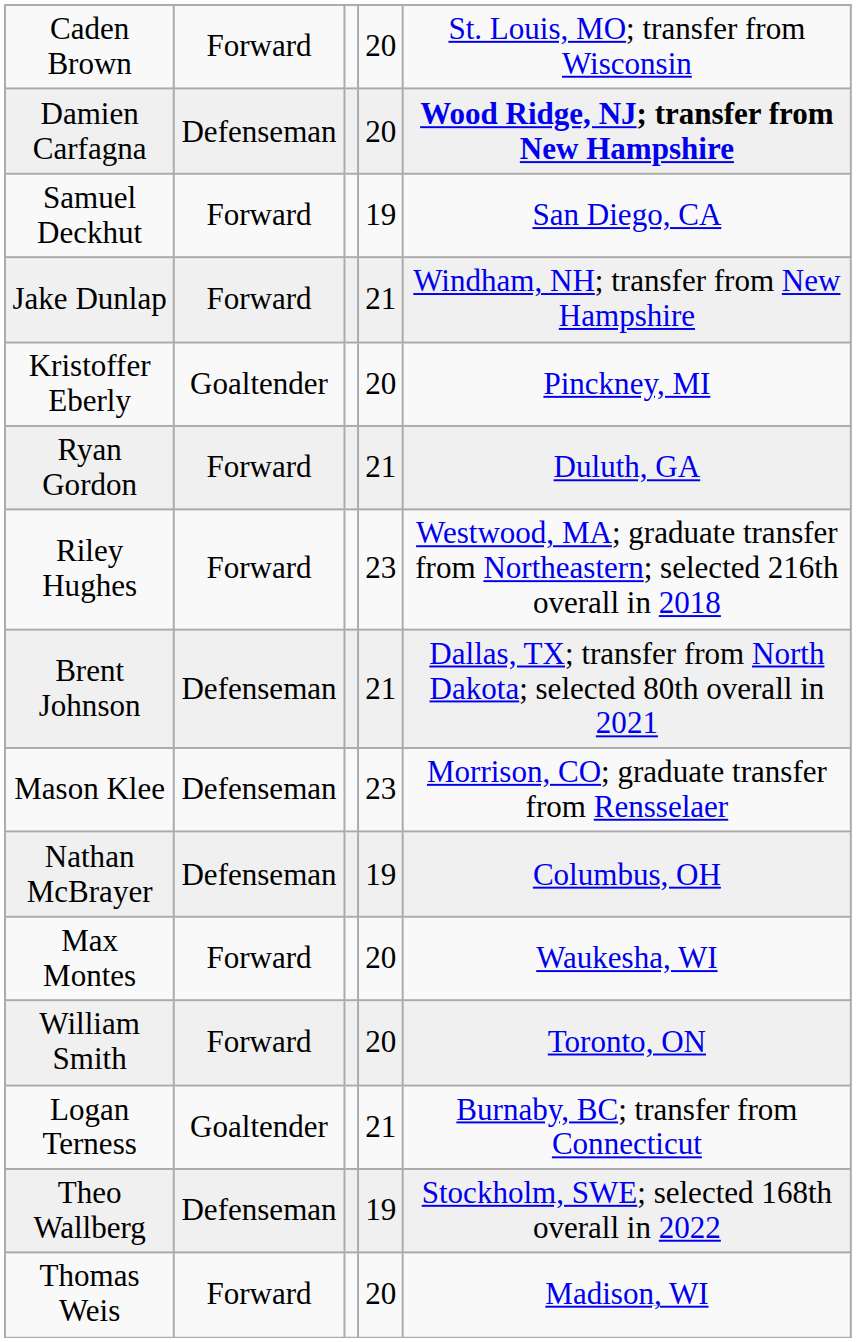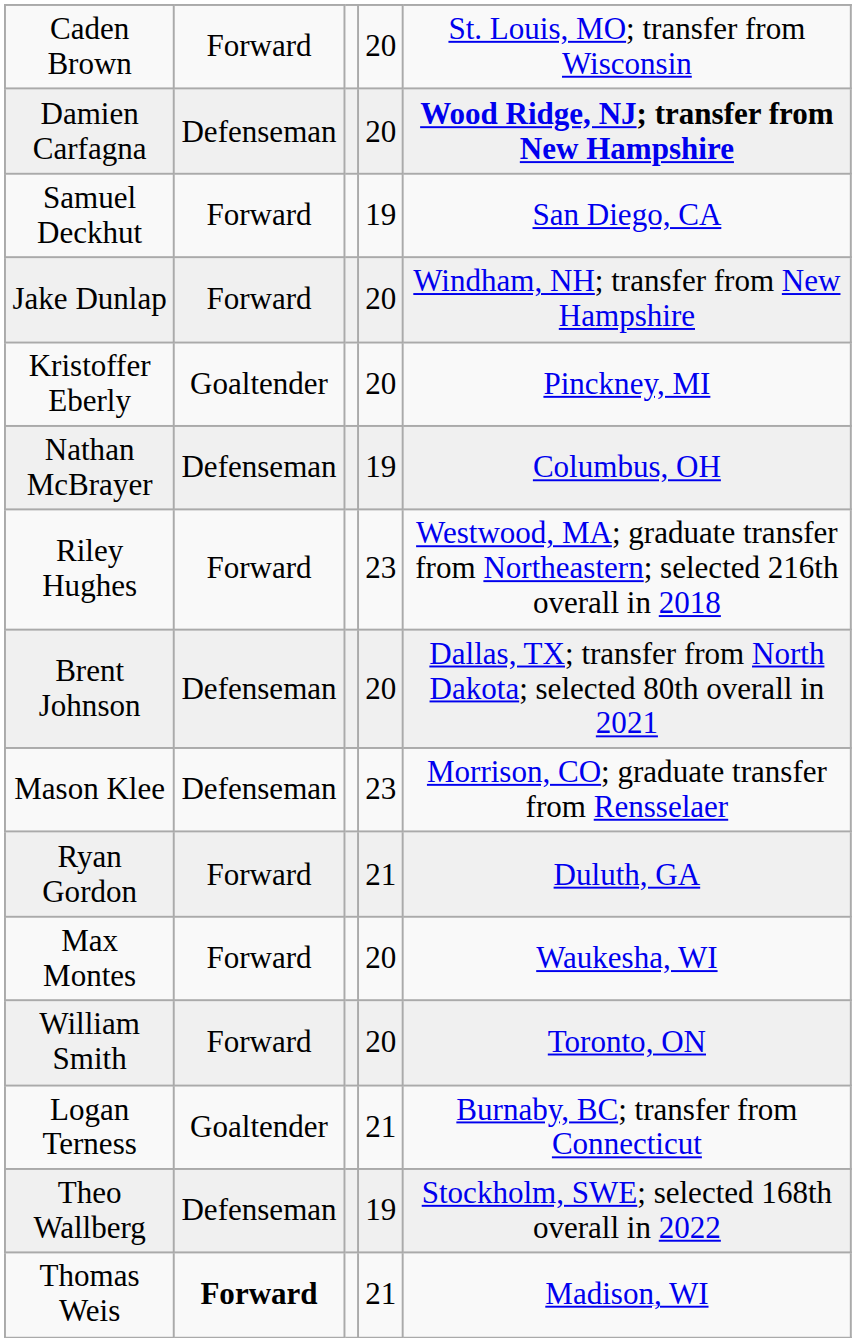Jake Dunlap | column 4: 21 -> 20
rows swapped: Ryan Gordon <-> Nathan McBrayer
Brent Johnson | column 4: 21 -> 20
Thomas Weis | column 2: normal -> bold
Thomas Weis | column 4: 20 -> 21
